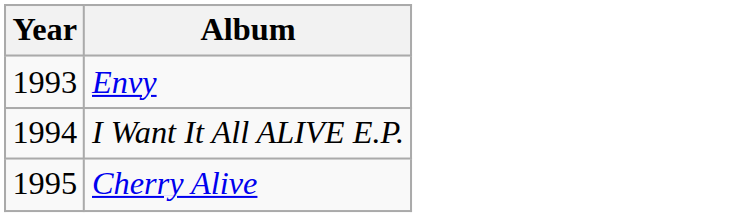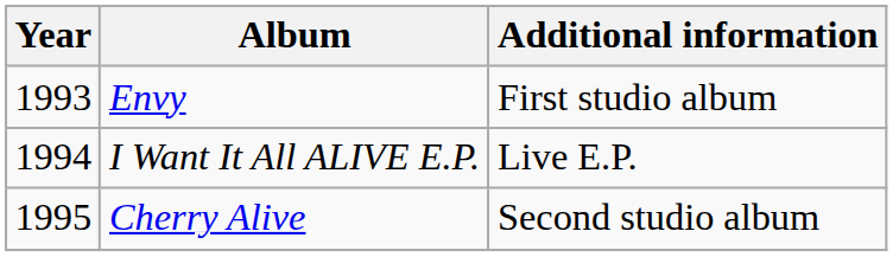+ column: Additional information | First studio album | Live E.P. | Second studio album
